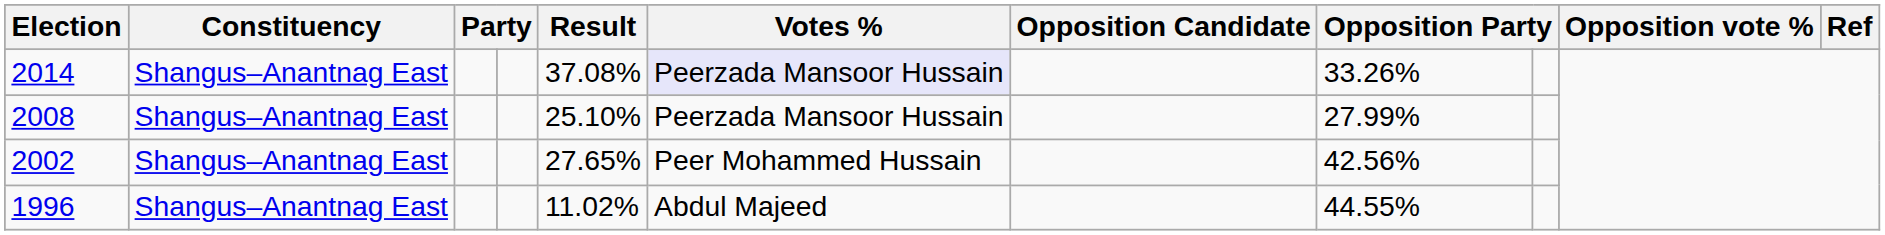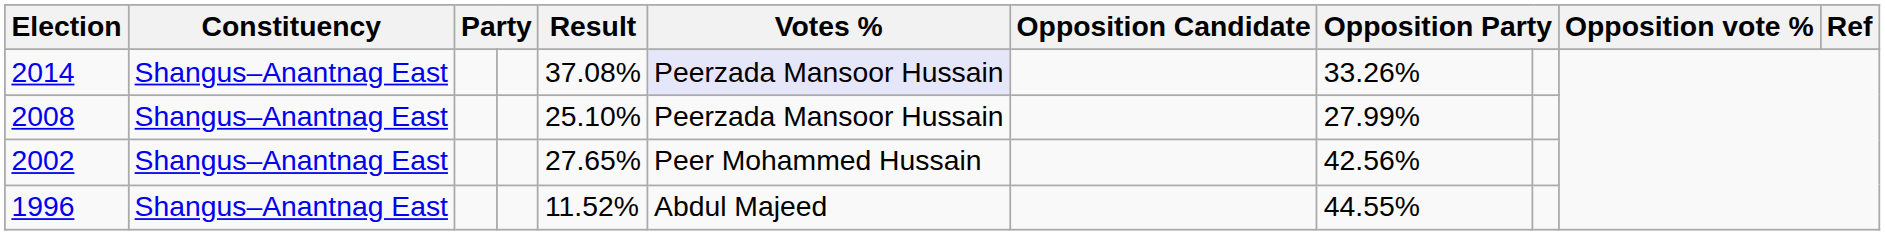1996 | Result: 11.02% -> 11.52%
